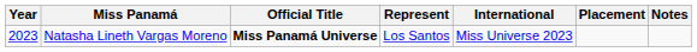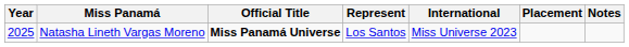Natasha Lineth Vargas Moreno | Year: 2023 -> 2025
